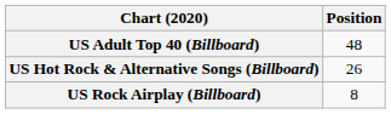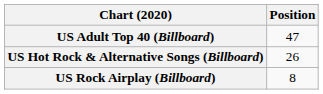US Adult Top 40 (Billboard) | Position: 48 -> 47
